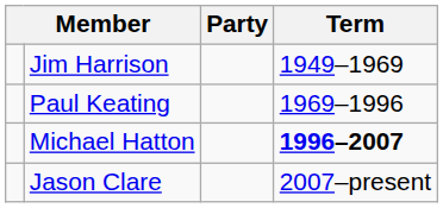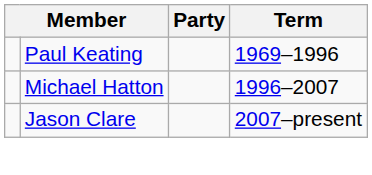- row: Jim Harrison | 1949–1969
Michael Hatton | Term: bold -> normal
